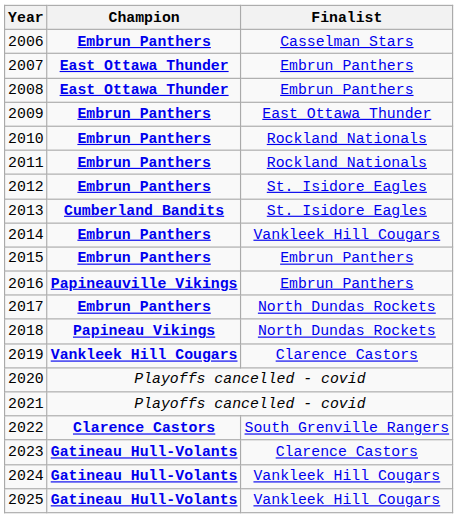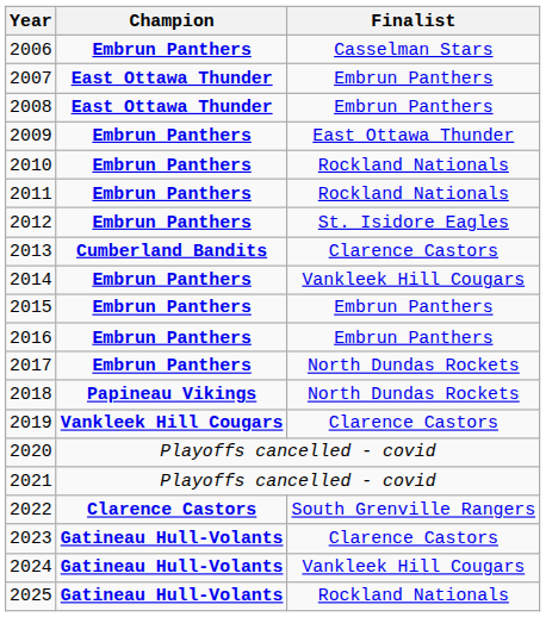2013 | Finalist: St. Isidore Eagles -> Clarence Castors
2016 | Champion: Papineauville Vikings -> Embrun Panthers
2025 | Finalist: Vankleek Hill Cougars -> Rockland Nationals
